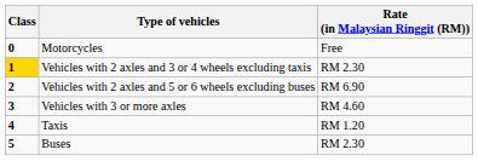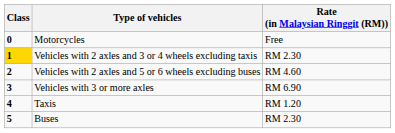Vehicles with 2 axles and 5 or 6 wheels excluding buses | Rate (in Malaysian Ringgit (RM)): RM 6.90 -> RM 4.60
Vehicles with 3 or more axles | Rate (in Malaysian Ringgit (RM)): RM 4.60 -> RM 6.90
